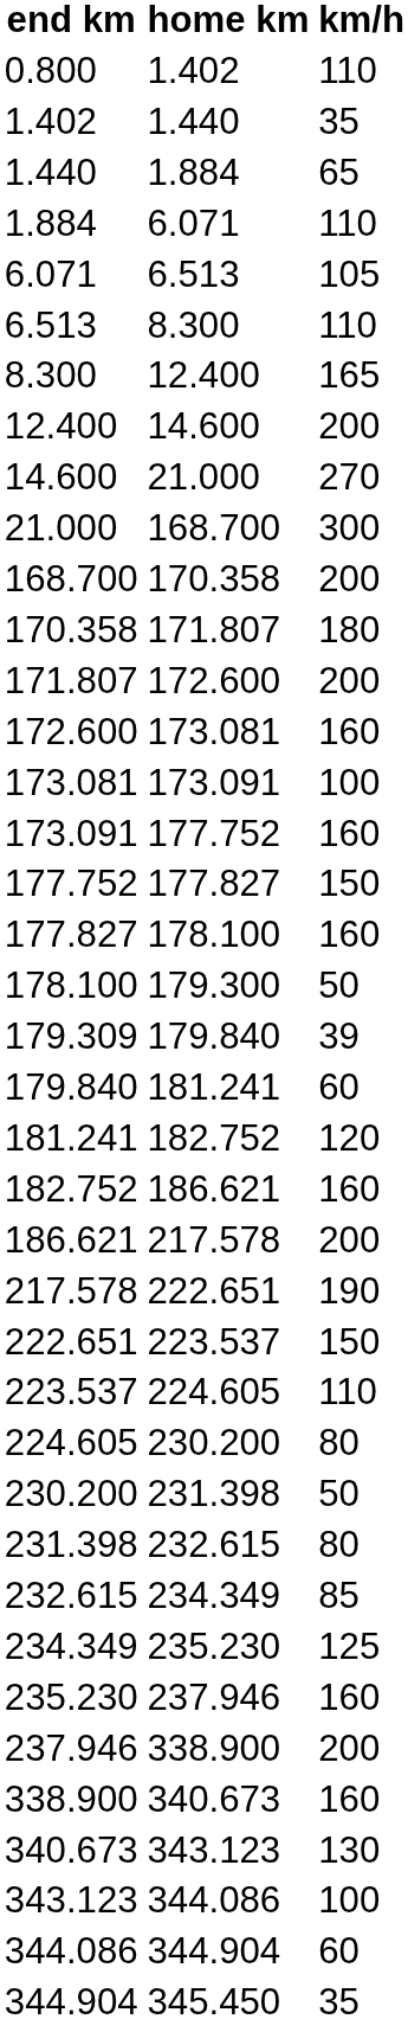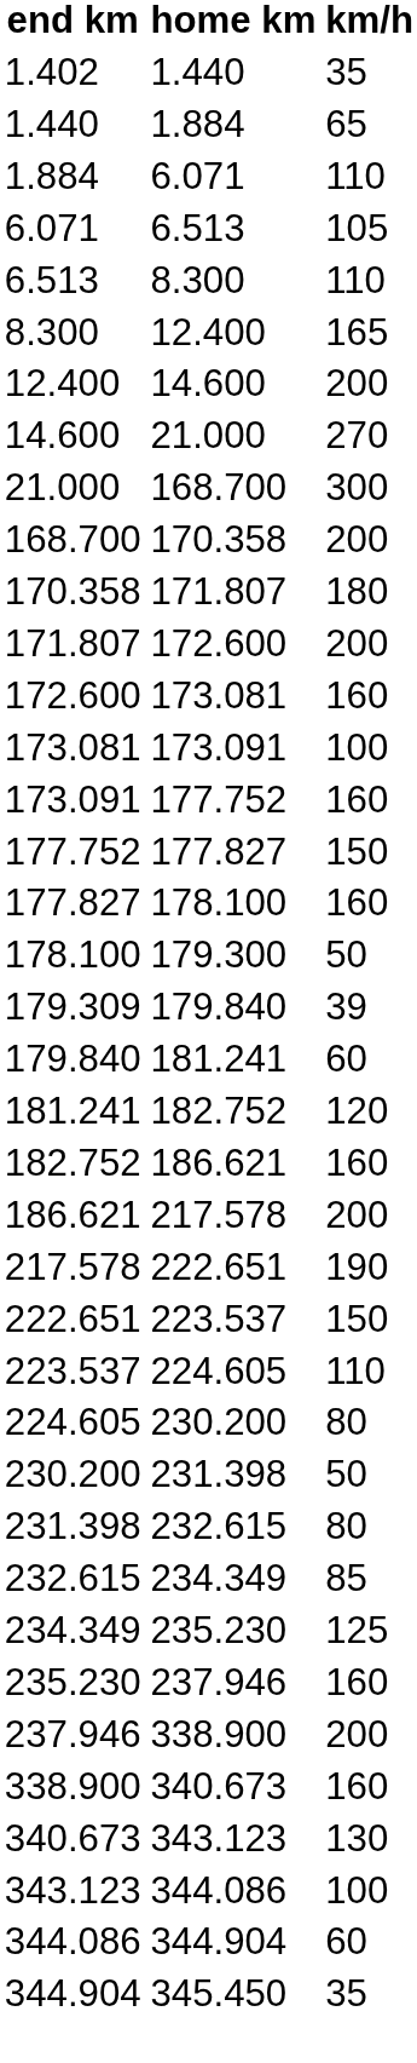- row: 0.800 | 1.402 | 110
